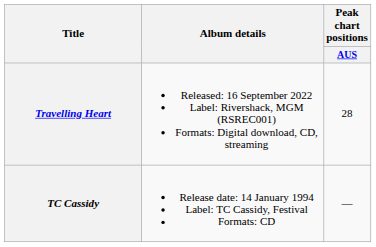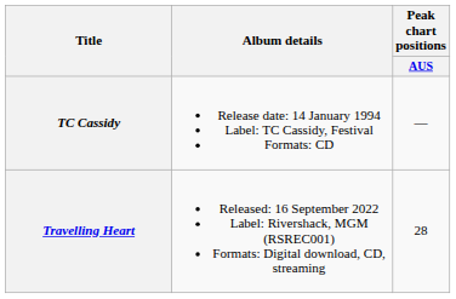rows swapped: TC Cassidy <-> Travelling Heart
